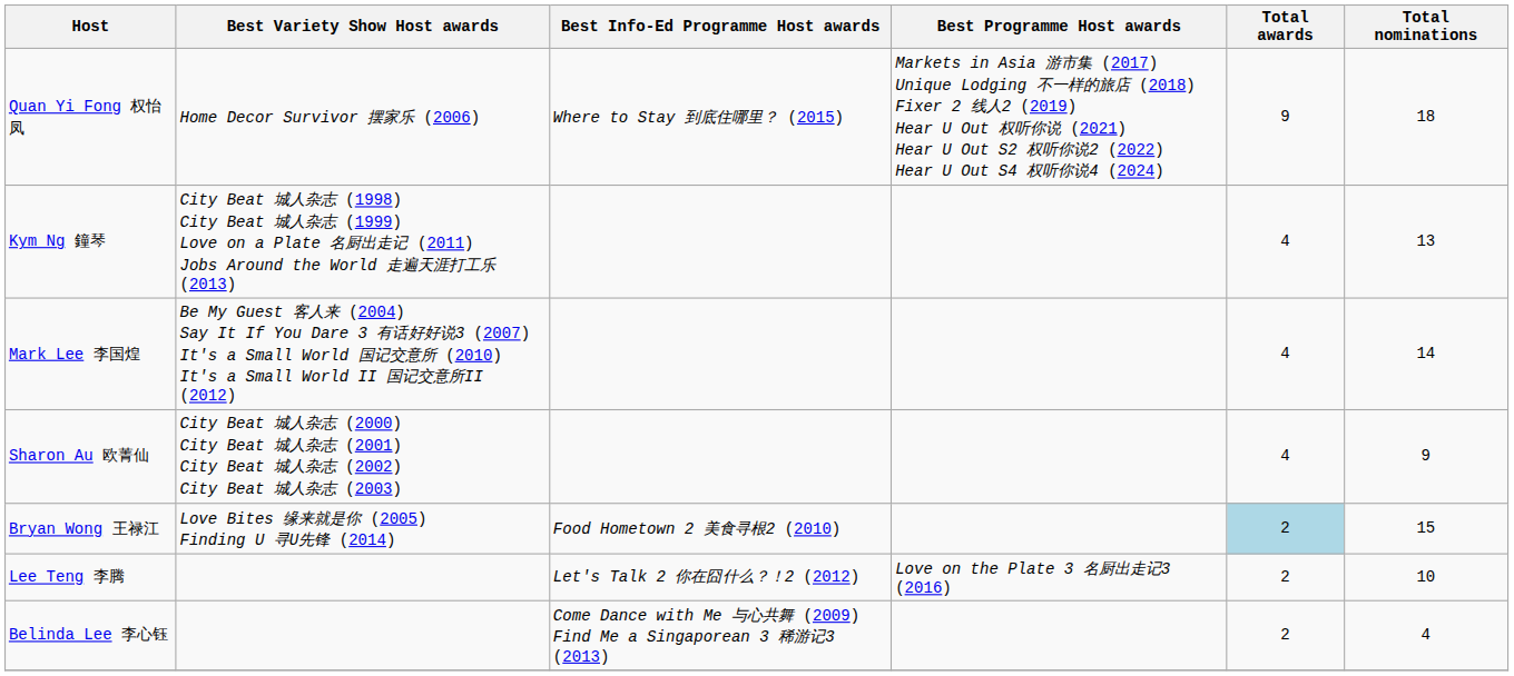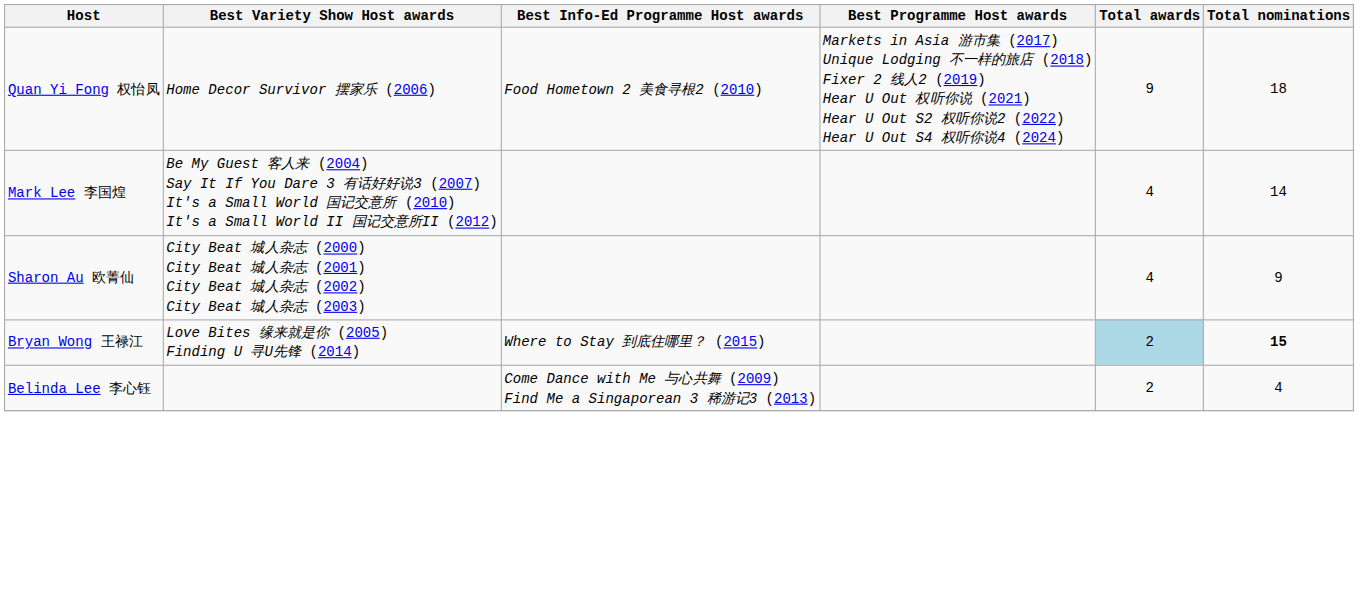Quan Yi Fong 权怡凤 | Best Info-Ed Programme Host awards: Where to Stay 到底住哪里？ (2015) -> Food Hometown 2 美食寻根2 (2010)
- row: Kym Ng 鐘琴 | City Beat 城人杂志 (1998) City Beat 城人杂志 (1999) Love on a Plate 名厨出走记 (2011) Jobs Around the World 走遍天涯打工乐 (2013) | 4 | 13
Bryan Wong 王禄江 | Best Info-Ed Programme Host awards: Food Hometown 2 美食寻根2 (2010) -> Where to Stay 到底住哪里？ (2015)
Bryan Wong 王禄江 | Total nominations: normal -> bold
- row: Lee Teng 李腾 | Let's Talk 2 你在囧什么？！2 (2012) | Love on the Plate 3 名厨出走记3 (2016) | 2 | 10
